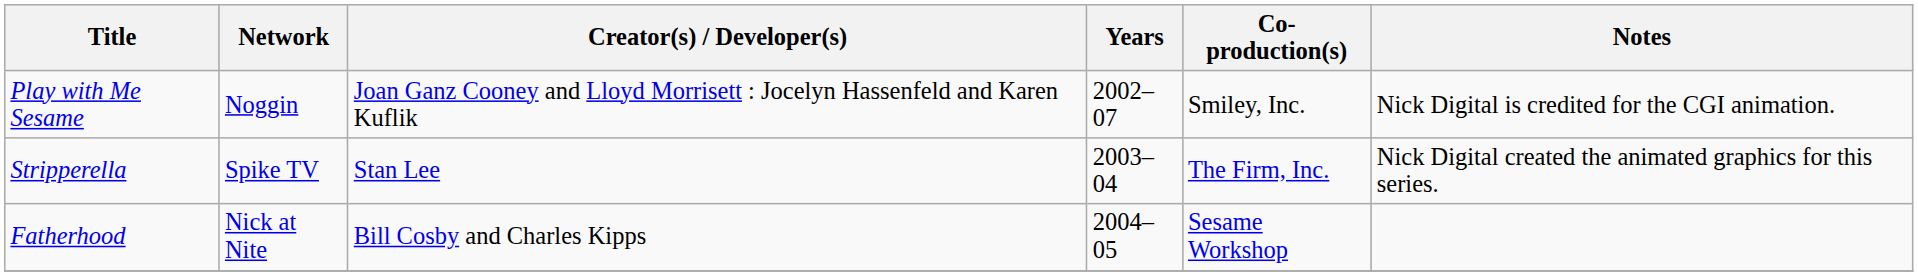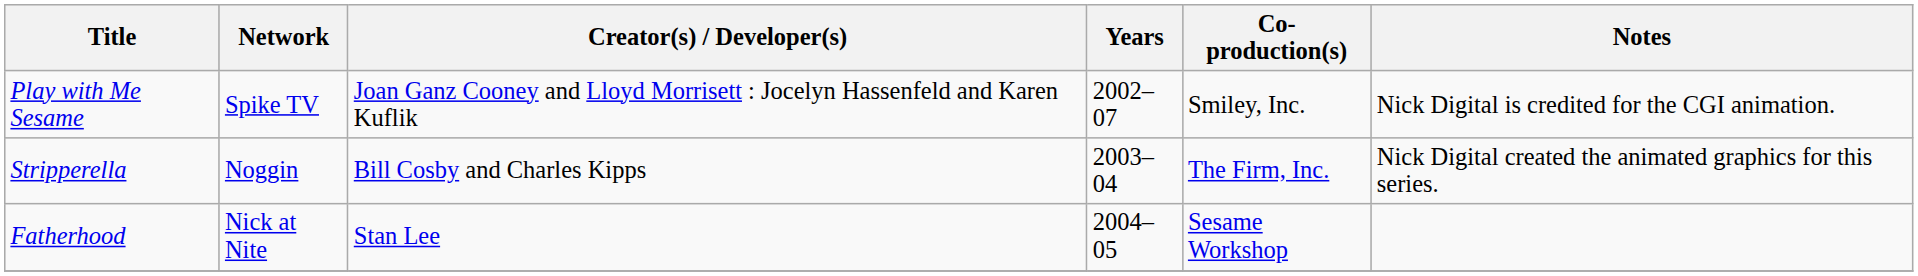Play with Me Sesame | Network: Noggin -> Spike TV
Stripperella | Network: Spike TV -> Noggin
Stripperella | Creator(s) / Developer(s): Stan Lee -> Bill Cosby and Charles Kipps
Fatherhood | Creator(s) / Developer(s): Bill Cosby and Charles Kipps -> Stan Lee
